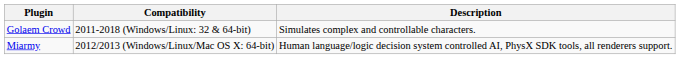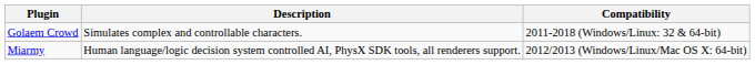columns swapped: Compatibility <-> Description
